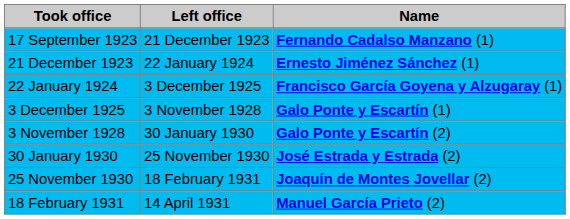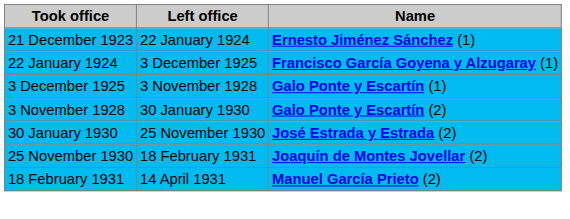- row: 17 September 1923 | 21 December 1923 | Fernando Cadalso Manzano (1)
